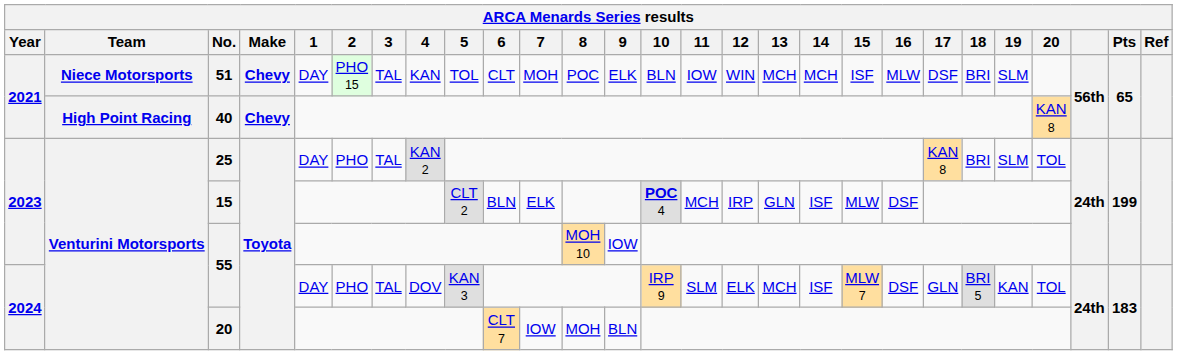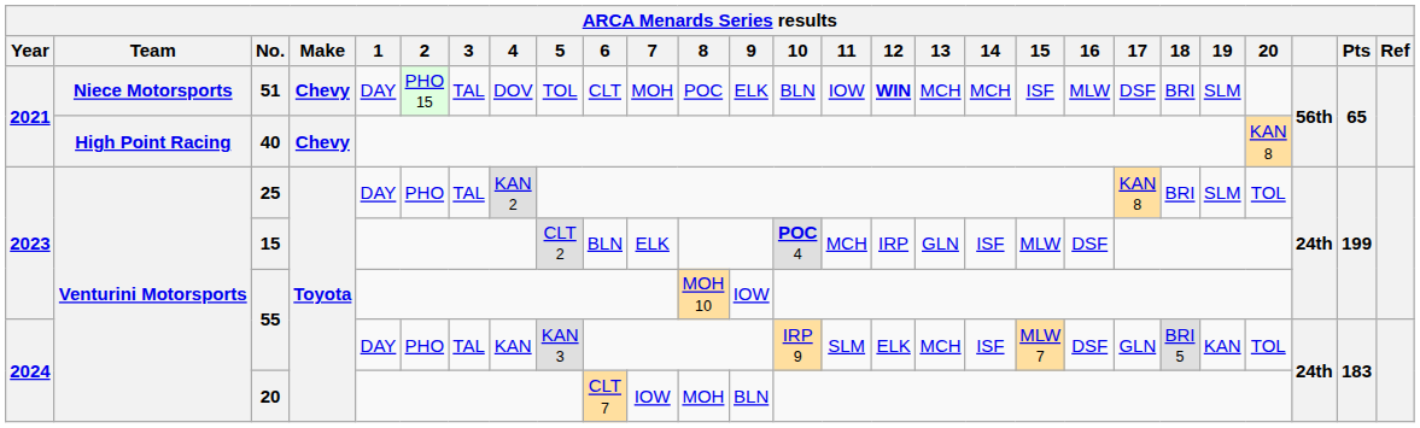51 | 4: KAN -> DOV
51 | 12: normal -> bold
2024 / 55 | 4: DOV -> KAN
